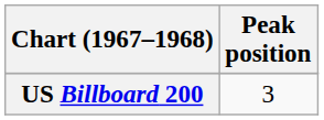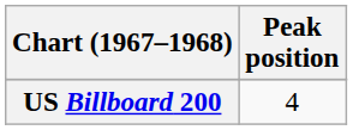US Billboard 200 | Peak position: 3 -> 4
